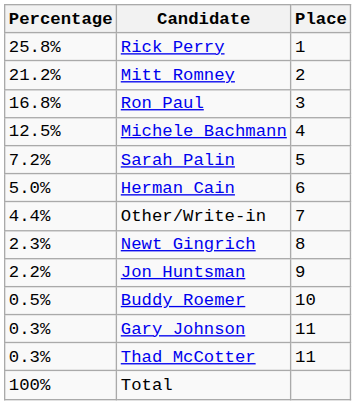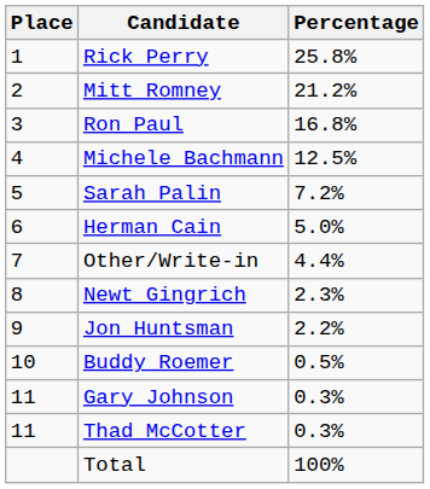columns swapped: Place <-> Percentage
